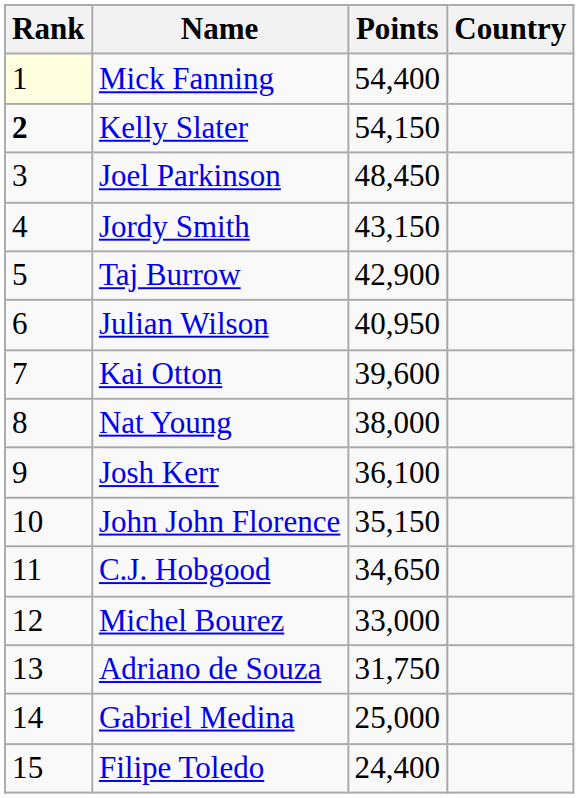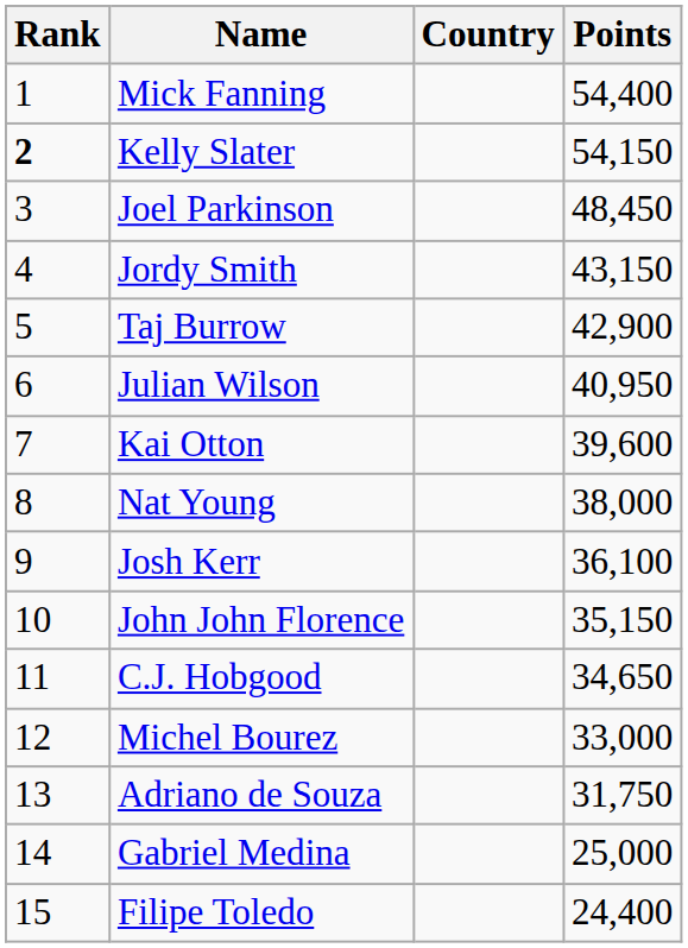columns swapped: Country <-> Points
Mick Fanning | Rank: lightyellow background -> no background
